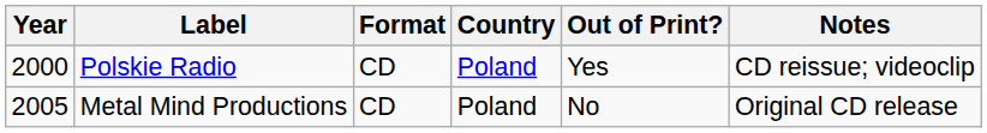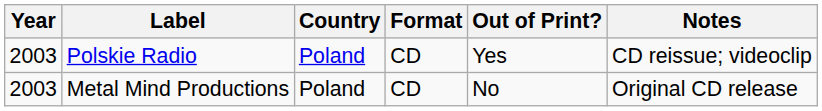columns swapped: Format <-> Country
Polskie Radio | Year: 2000 -> 2003
Metal Mind Productions | Year: 2005 -> 2003
